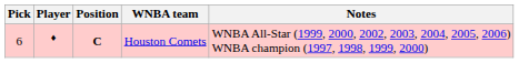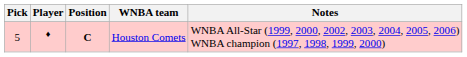Houston Comets | Pick: 6 -> 5
